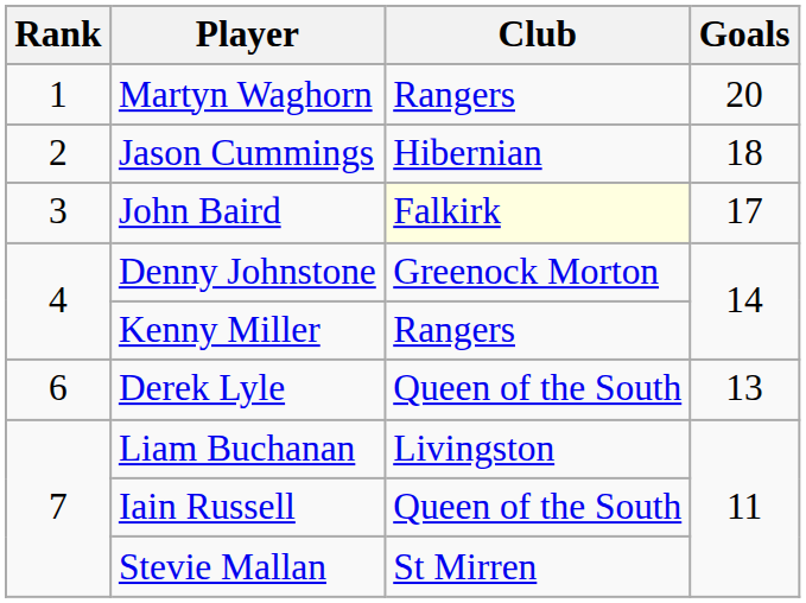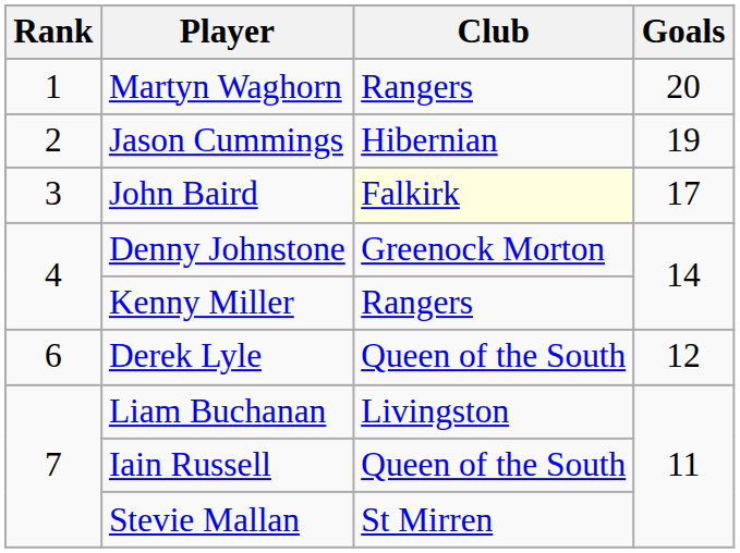Jason Cummings | Goals: 18 -> 19
Derek Lyle | Goals: 13 -> 12
